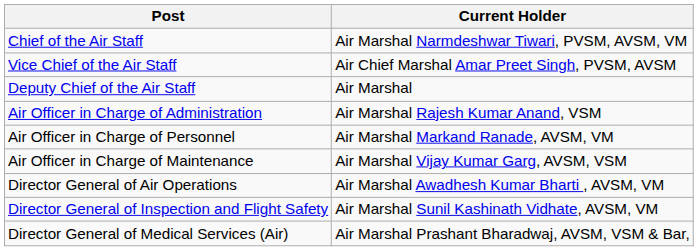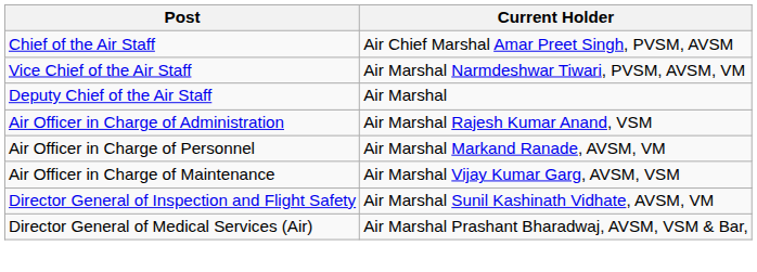Chief of the Air Staff | Current Holder: Air Marshal Narmdeshwar Tiwari, PVSM, AVSM, VM -> Air Chief Marshal Amar Preet Singh, PVSM, AVSM
Vice Chief of the Air Staff | Current Holder: Air Chief Marshal Amar Preet Singh, PVSM, AVSM -> Air Marshal Narmdeshwar Tiwari, PVSM, AVSM, VM
- row: Director General of Air Operations | Air Marshal Awadhesh Kumar Bharti , AVSM, VM
